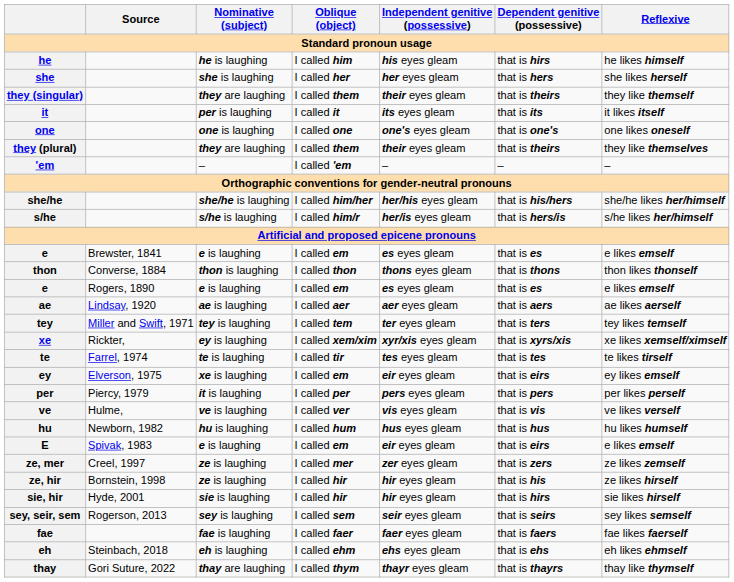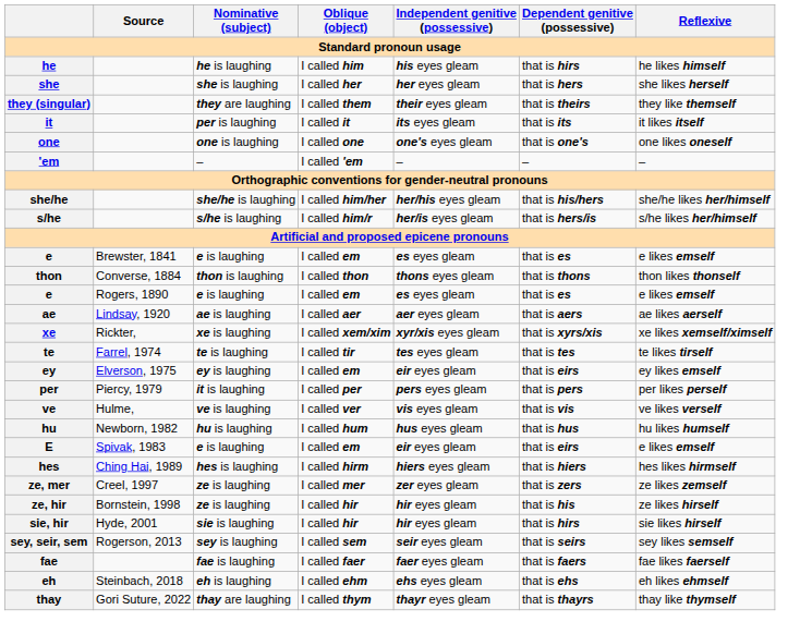- row: they (plural) | they are laughing | I called them | their eyes gleam | that is theirs | they like themselves
- row: tey | Miller and Swift, 1971 | tey is laughing | I called tem | ter eyes gleam | that is ters | tey likes temself
xe | Nominative (subject): ey is laughing -> xe is laughing
ey | Nominative (subject): xe is laughing -> ey is laughing
+ row: hes | Ching Hai, 1989 | hes is laughing | I called hirm | hiers eyes gleam | that is hiers | hes likes hirmself
